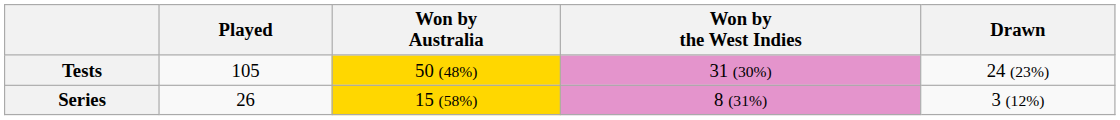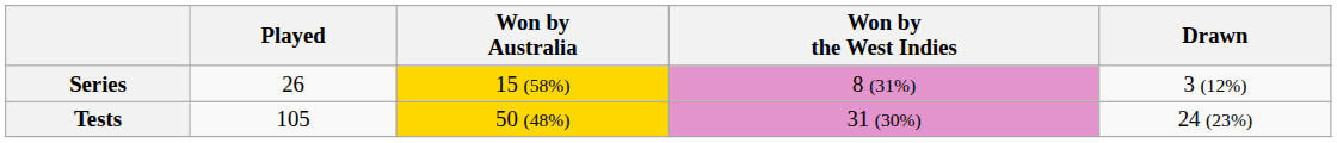rows swapped: Tests <-> Series
